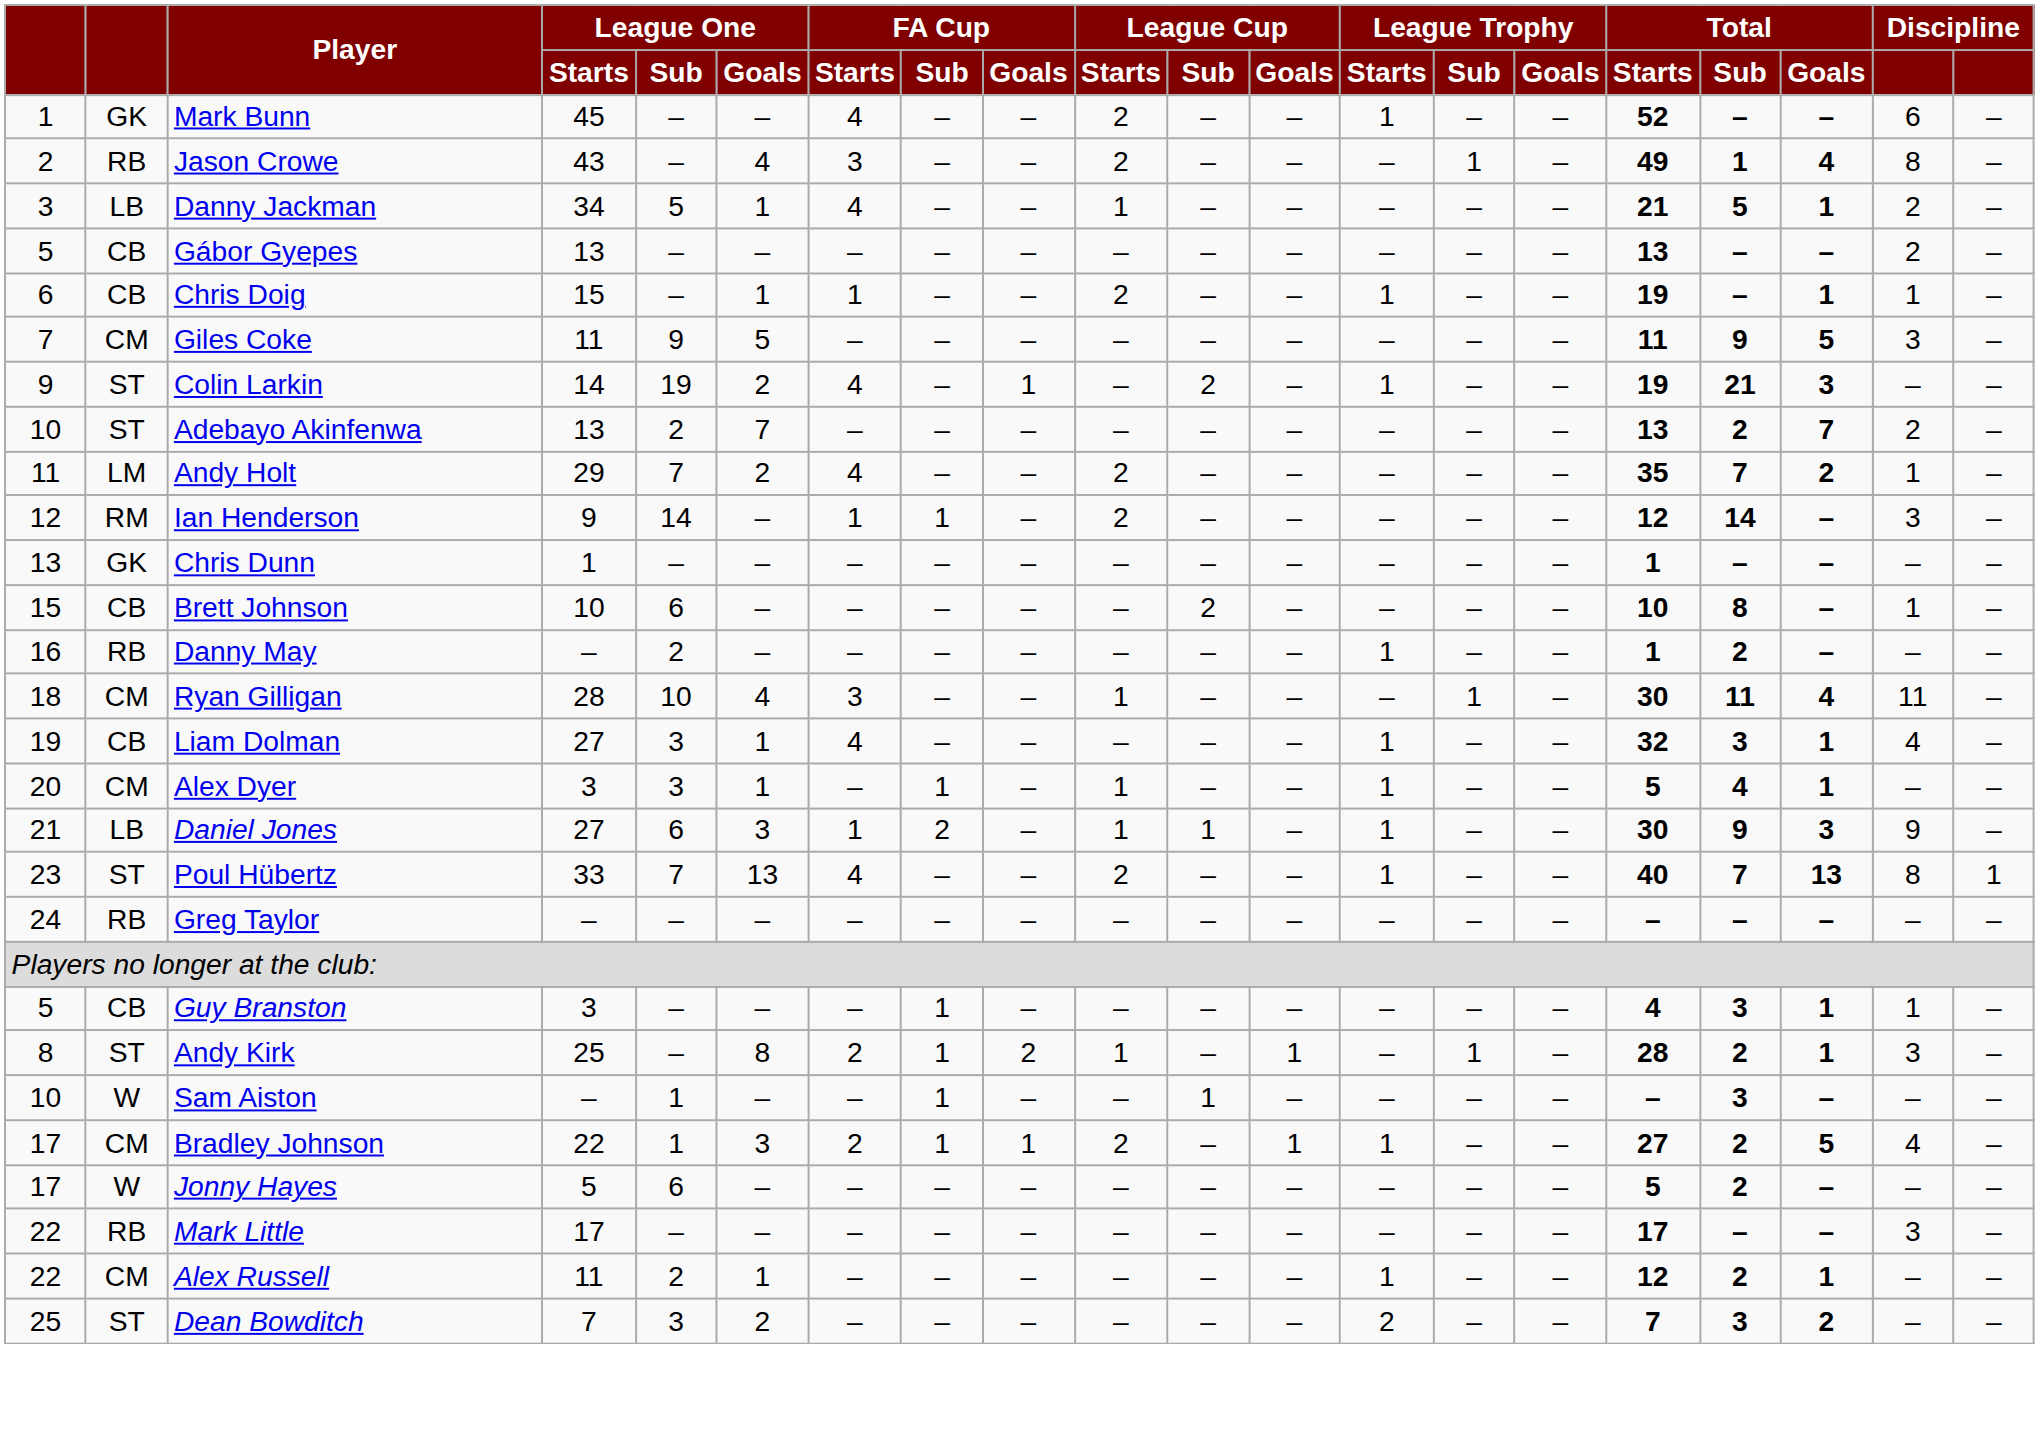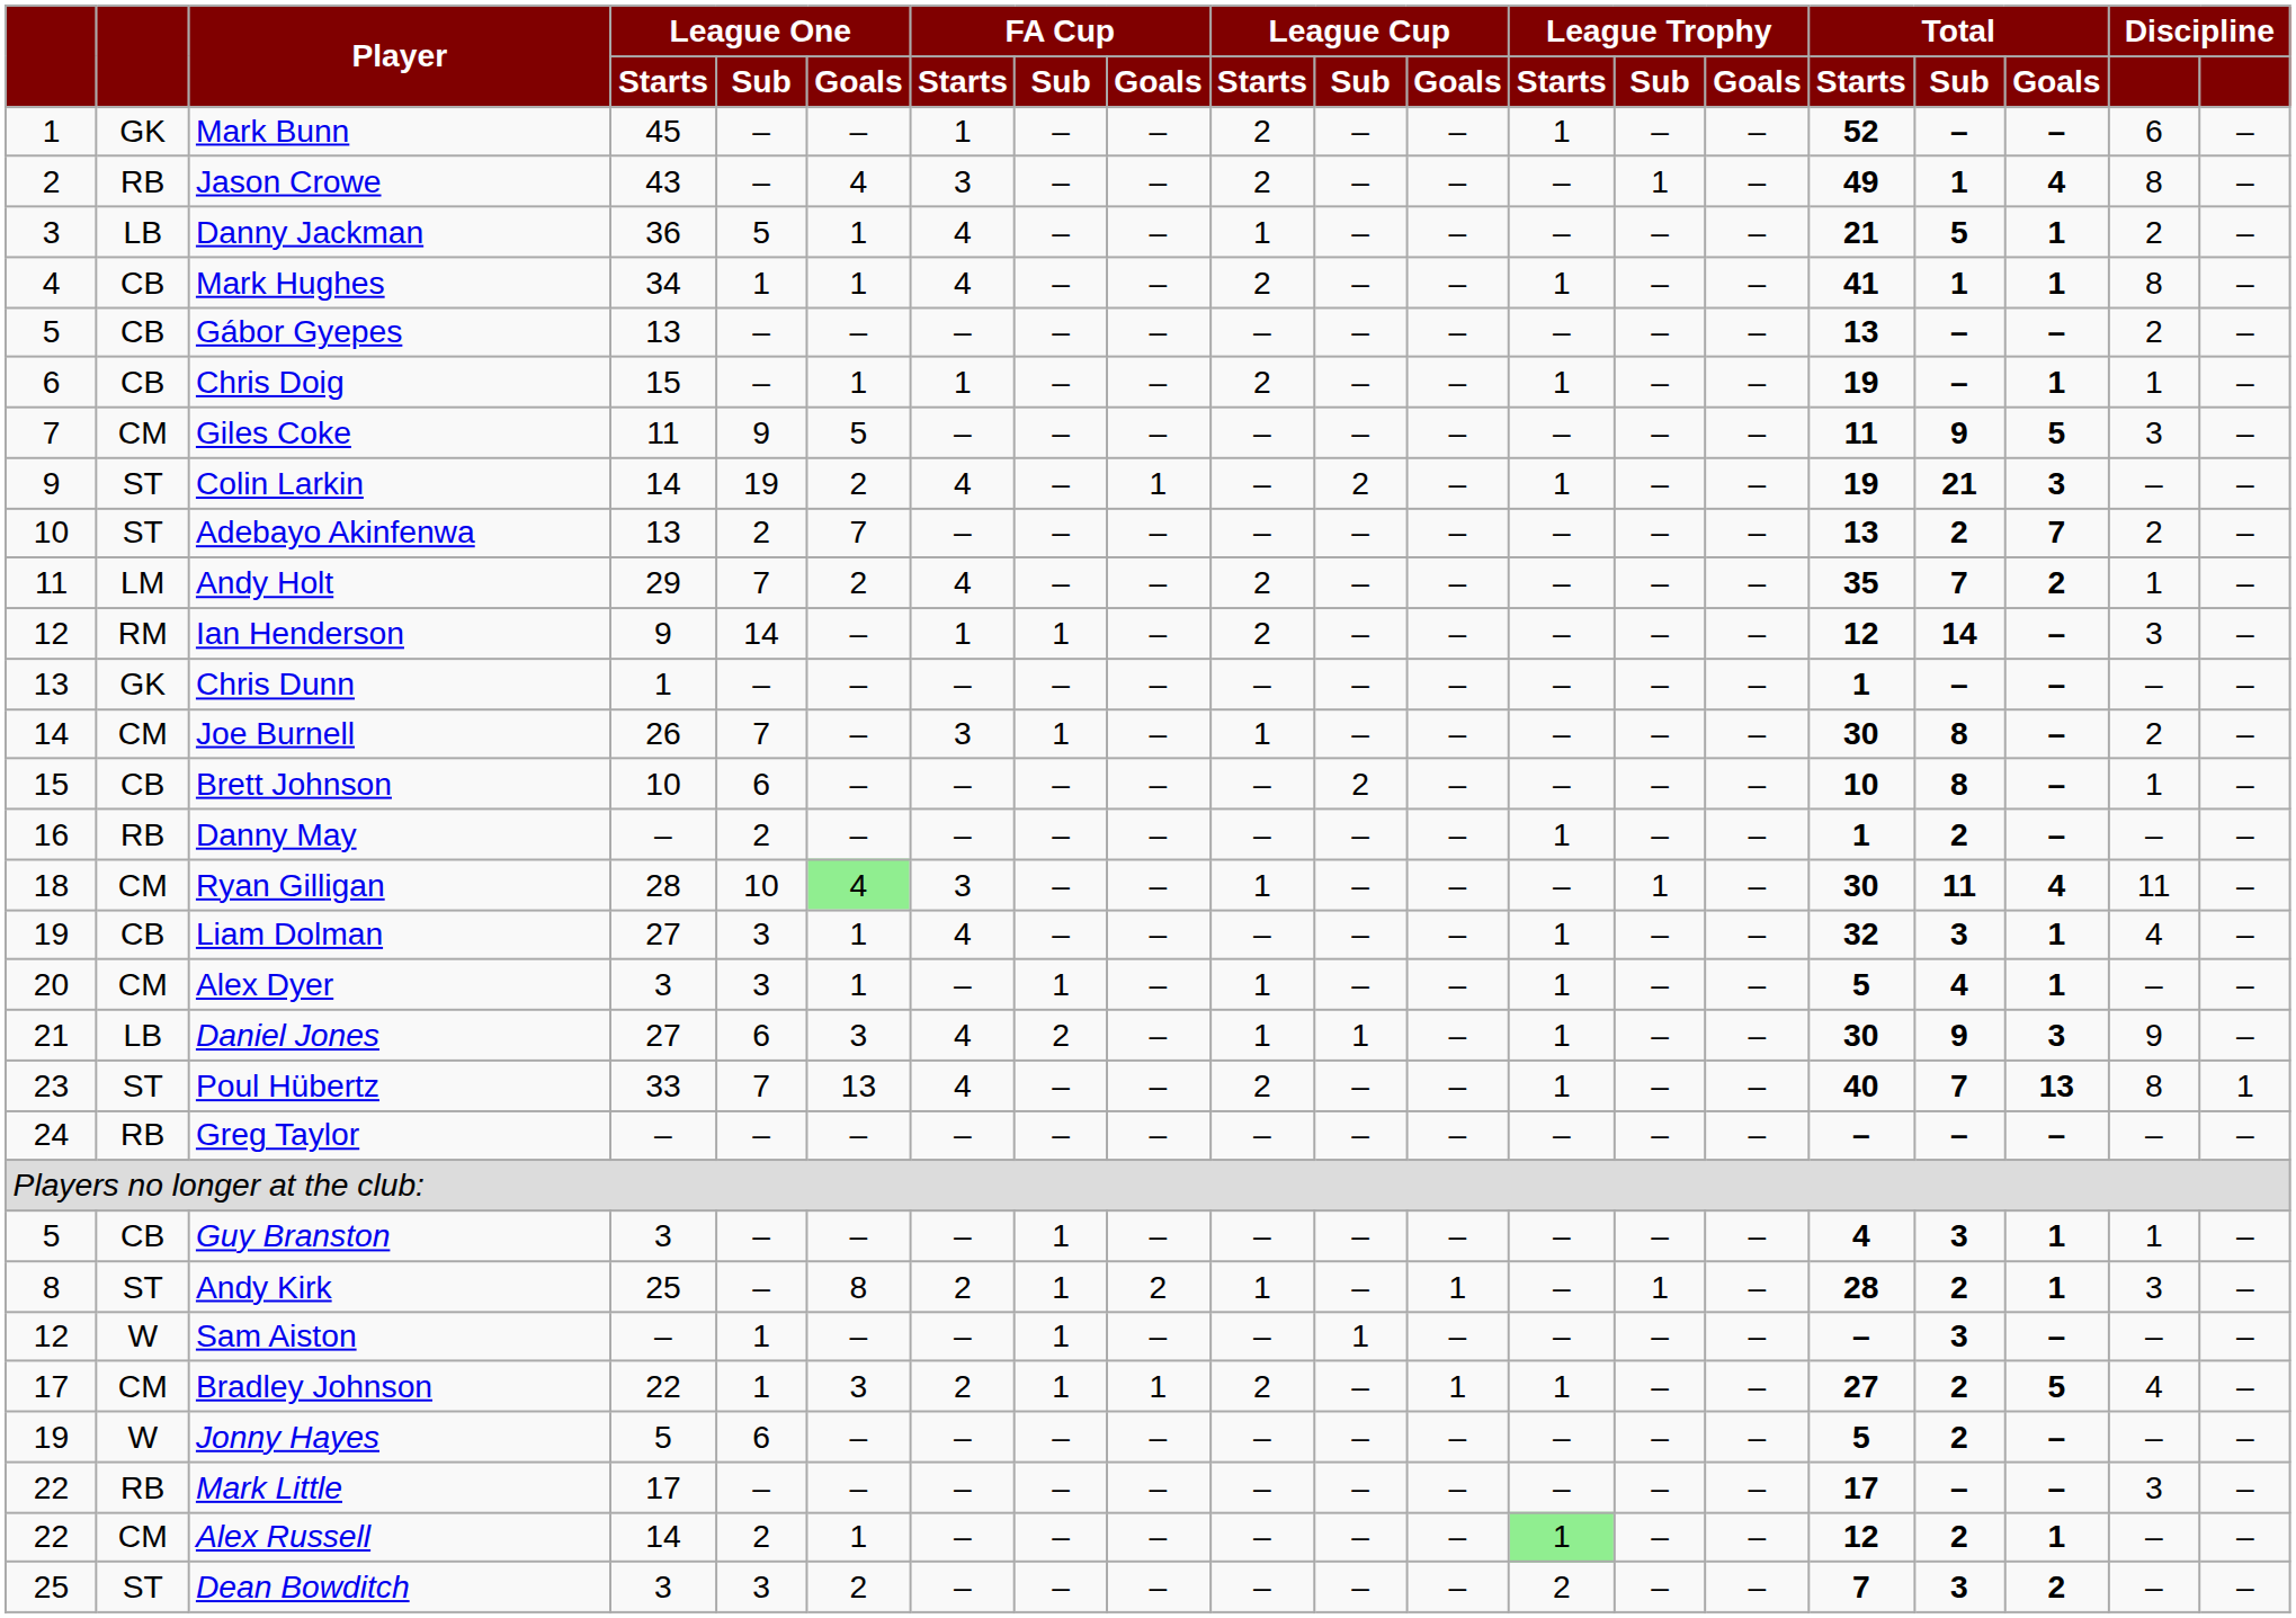Mark Bunn | FA Cup / Starts: 4 -> 1
Danny Jackman | League One / Starts: 34 -> 36
+ row: 4 | CB | Mark Hughes | 34 | 1 | 1 | 4 | – | – | 2 | – | – | 1 | – | – | 41 | 1 | 1 | 8 | –
+ row: 14 | CM | Joe Burnell | 26 | 7 | – | 3 | 1 | – | 1 | – | – | – | – | – | 30 | 8 | – | 2 | –
Ryan Gilligan | League One / Goals: no background -> lightgreen background
Daniel Jones | FA Cup / Starts: 1 -> 4
Sam Aiston | column 1: 10 -> 12
Jonny Hayes | column 1: 17 -> 19
Alex Russell | League One / Starts: 11 -> 14
Alex Russell | League Trophy / Starts: no background -> lightgreen background
Dean Bowditch | League One / Starts: 7 -> 3
